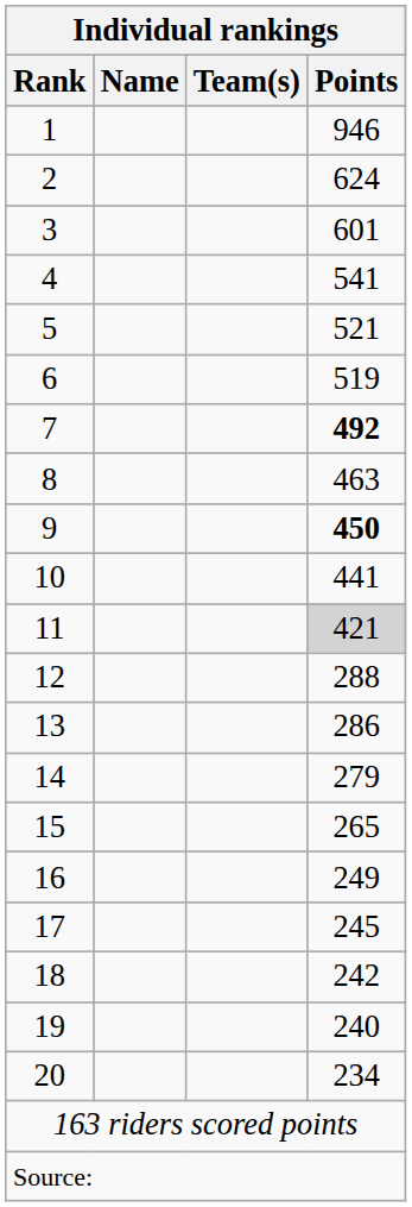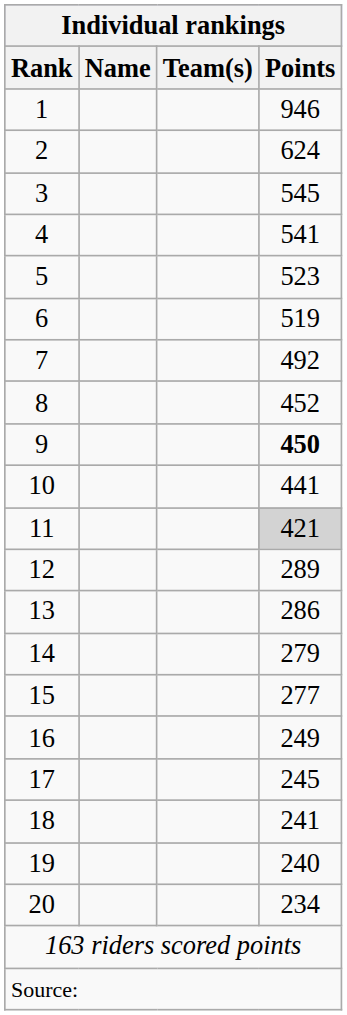3 | Points: 601 -> 545
5 | Points: 521 -> 523
7 | Points: bold -> normal
8 | Points: 463 -> 452
12 | Points: 288 -> 289
15 | Points: 265 -> 277
18 | Points: 242 -> 241
